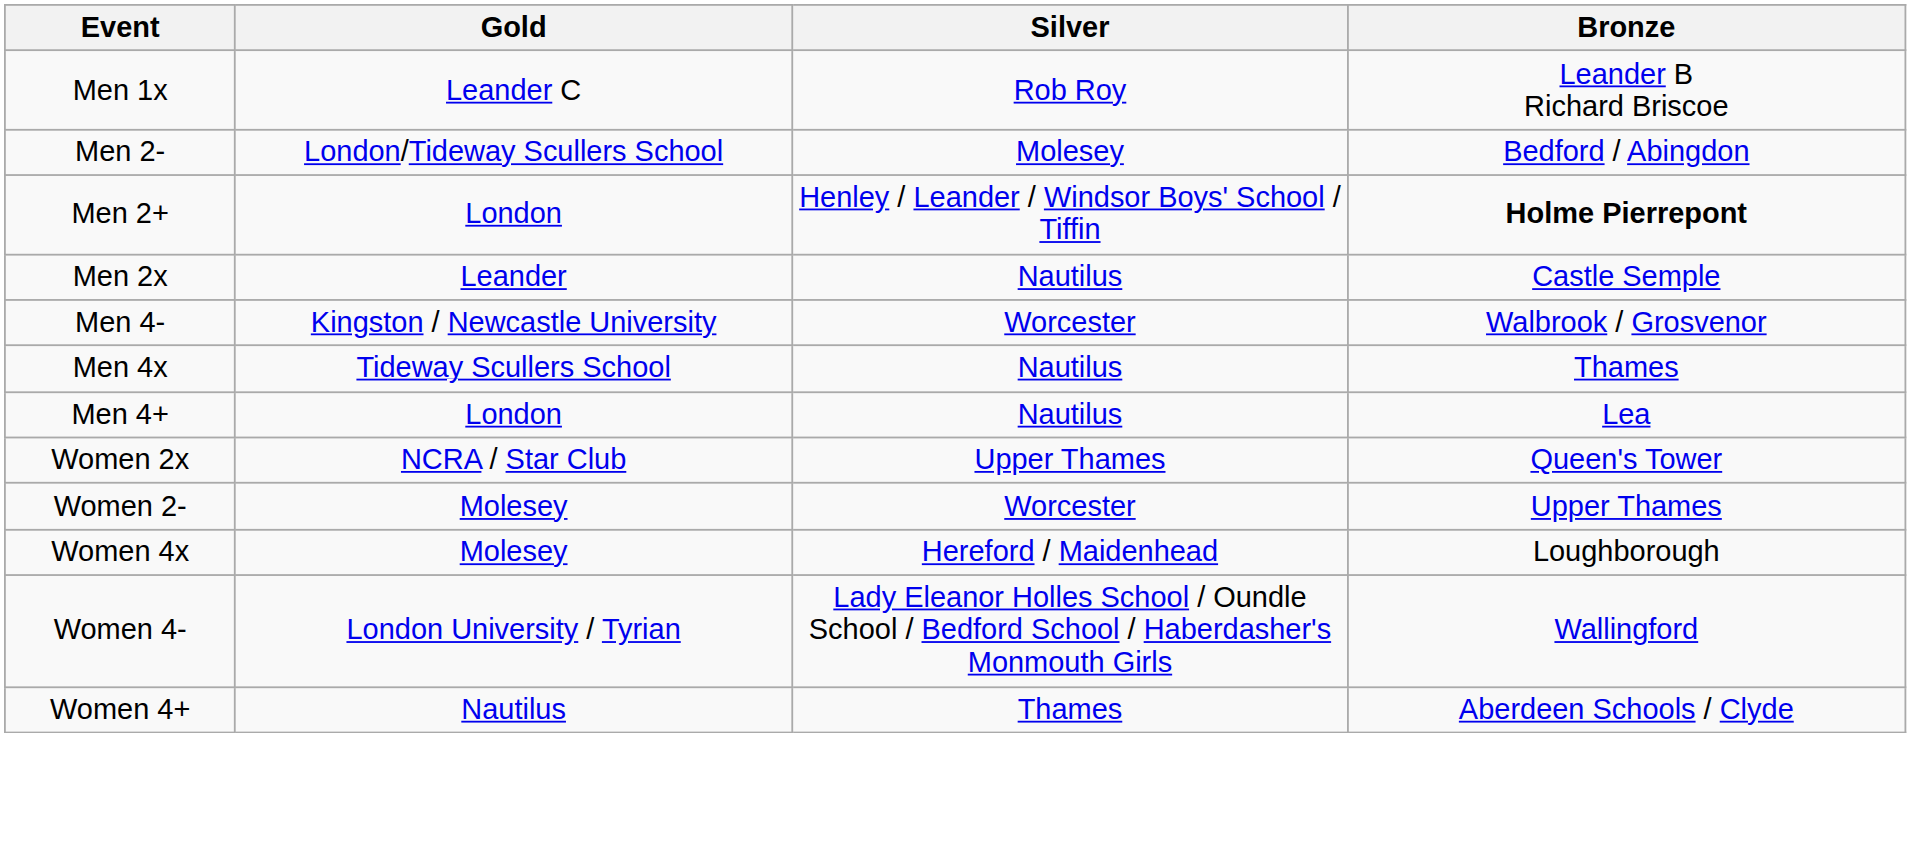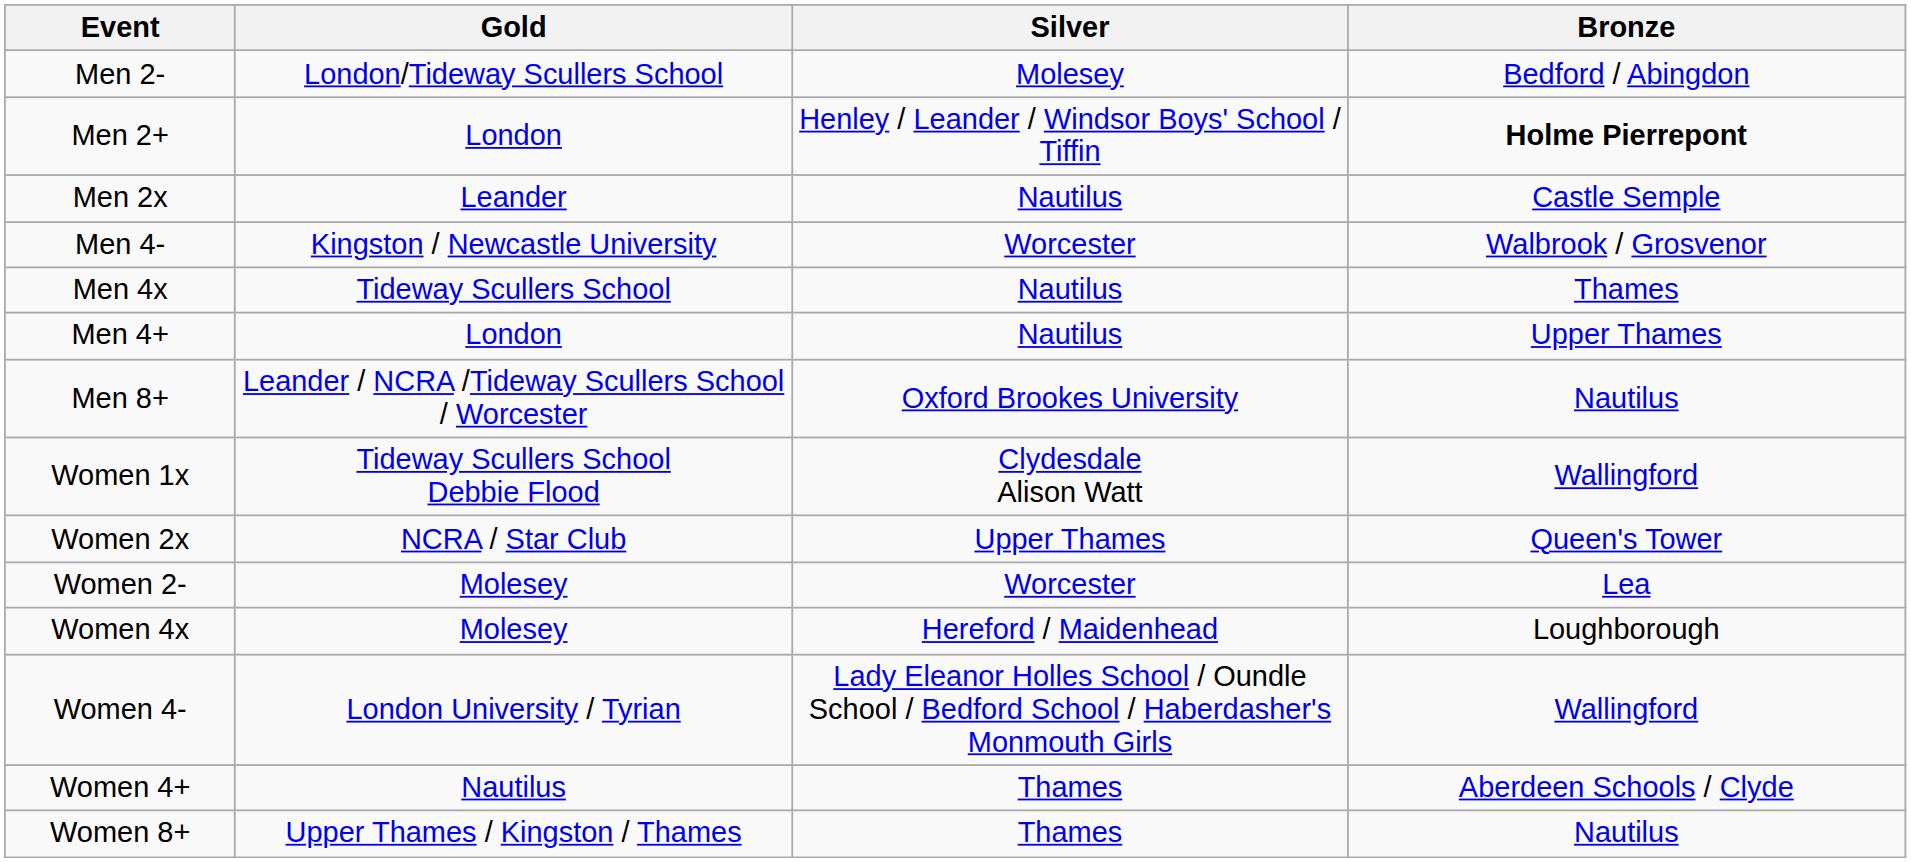- row: Men 1x | Leander C | Rob Roy | Leander B Richard Briscoe
Men 4+ | Bronze: Lea -> Upper Thames
+ row: Men 8+ | Leander / NCRA /Tideway Scullers School / Worcester | Oxford Brookes University | Nautilus
+ row: Women 1x | Tideway Scullers School Debbie Flood | Clydesdale Alison Watt | Wallingford
Women 2- | Bronze: Upper Thames -> Lea
+ row: Women 8+ | Upper Thames / Kingston / Thames | Thames | Nautilus
